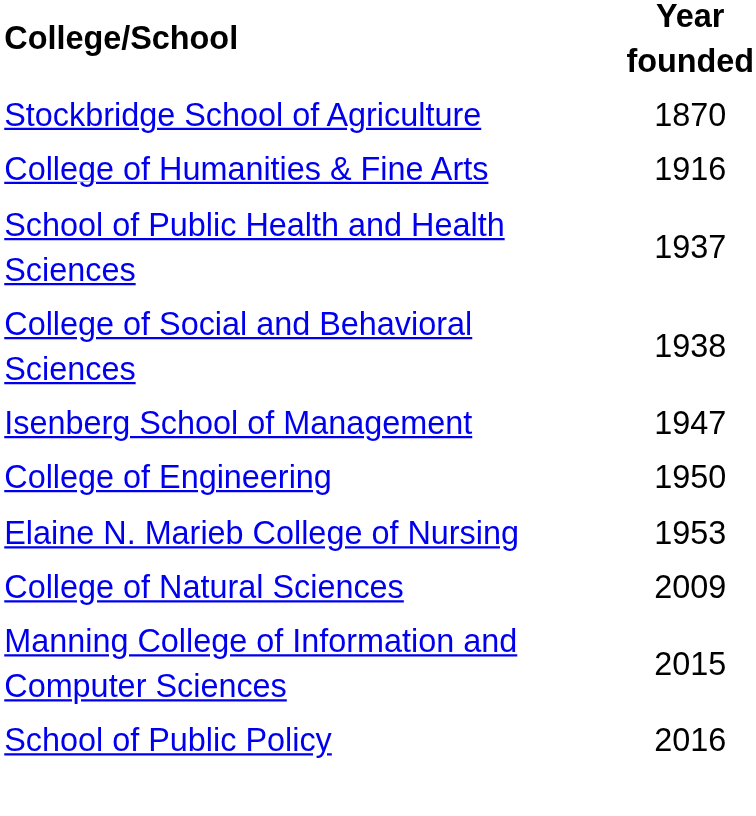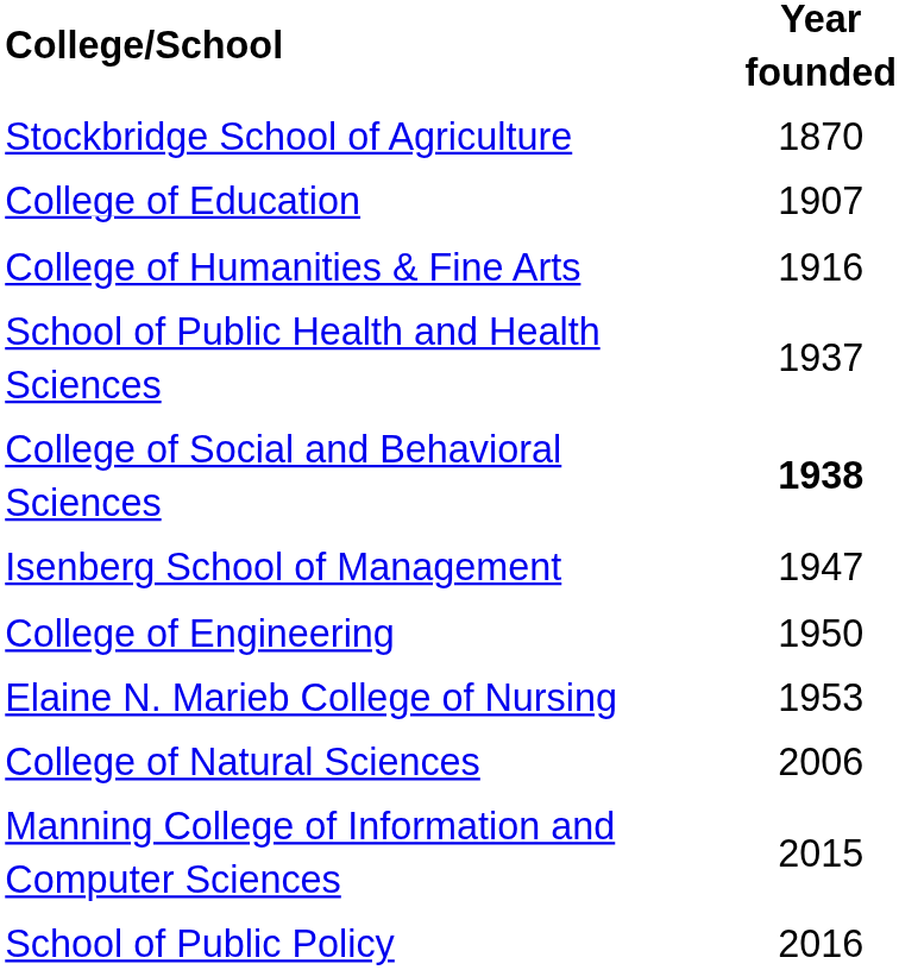+ row: College of Education | 1907
College of Social and Behavioral Sciences | Year founded: normal -> bold
College of Natural Sciences | Year founded: 2009 -> 2006
